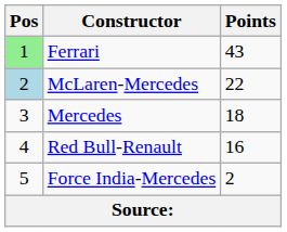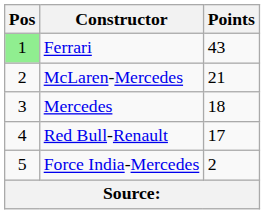McLaren-Mercedes | Pos: lightblue background -> no background
McLaren-Mercedes | Points: 22 -> 21
Red Bull-Renault | Points: 16 -> 17
